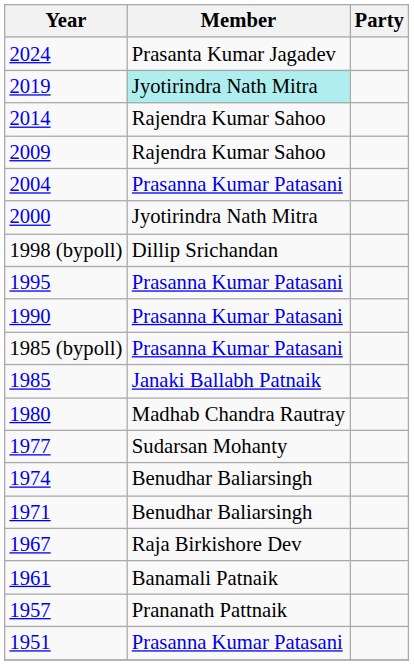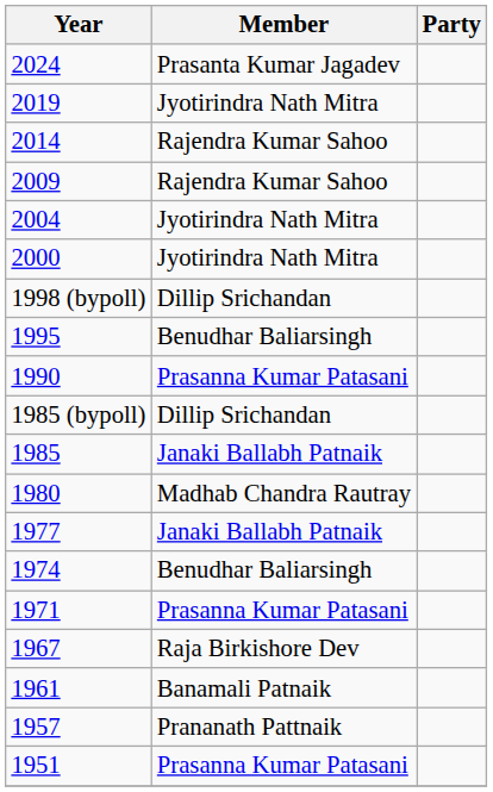2019 | Member: paleturquoise background -> no background
2004 | Member: Prasanna Kumar Patasani -> Jyotirindra Nath Mitra
1995 | Member: Prasanna Kumar Patasani -> Benudhar Baliarsingh
1985 (bypoll) | Member: Prasanna Kumar Patasani -> Dillip Srichandan
1977 | Member: Sudarsan Mohanty -> Janaki Ballabh Patnaik
1971 | Member: Benudhar Baliarsingh -> Prasanna Kumar Patasani
